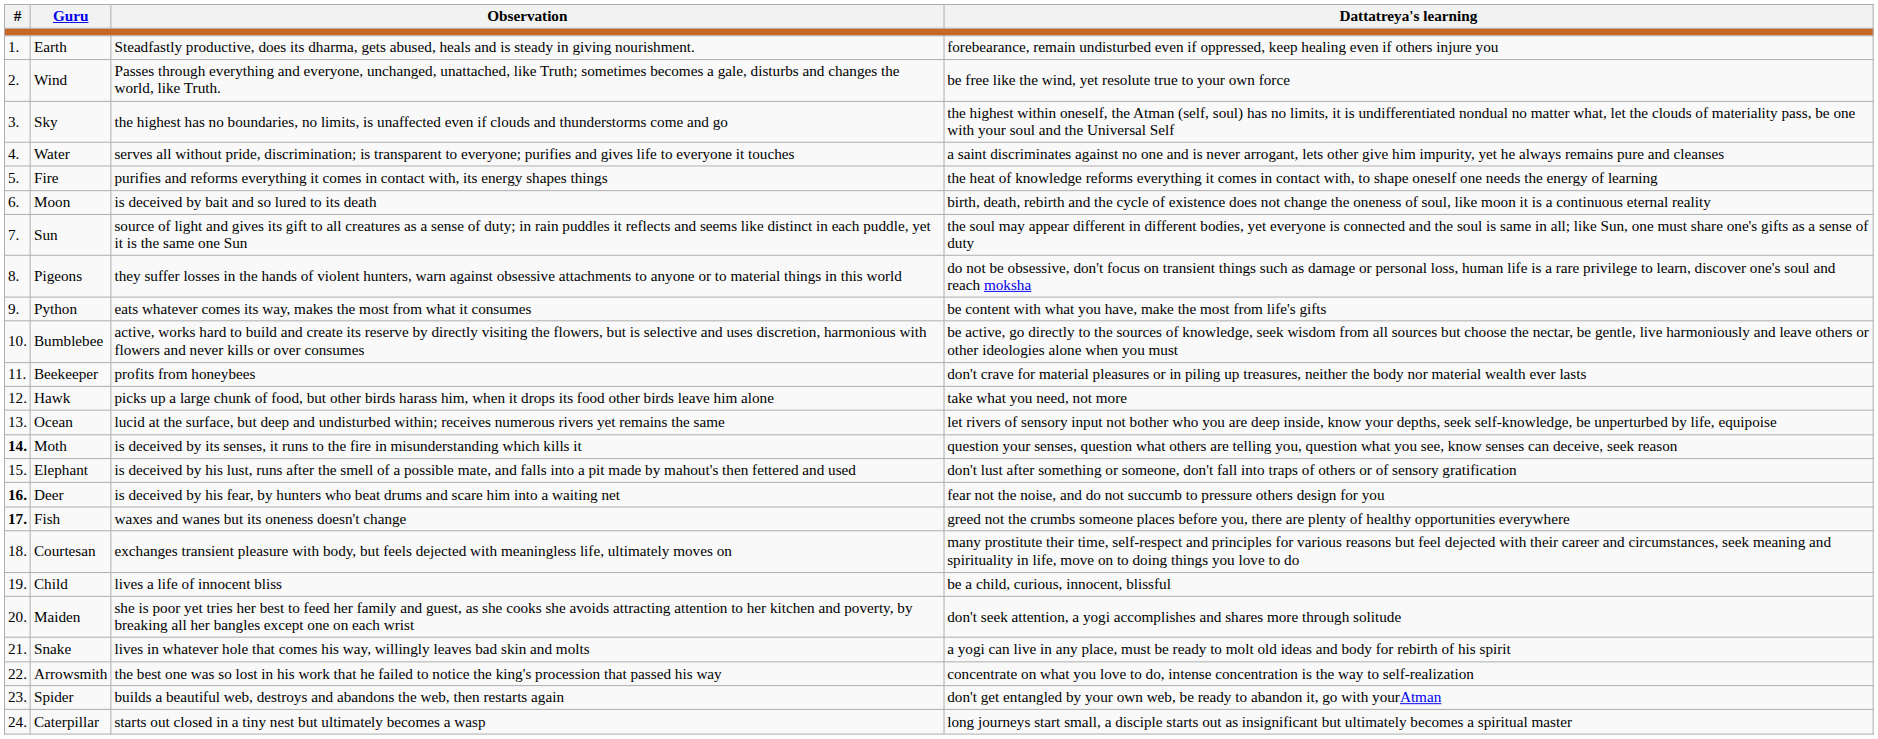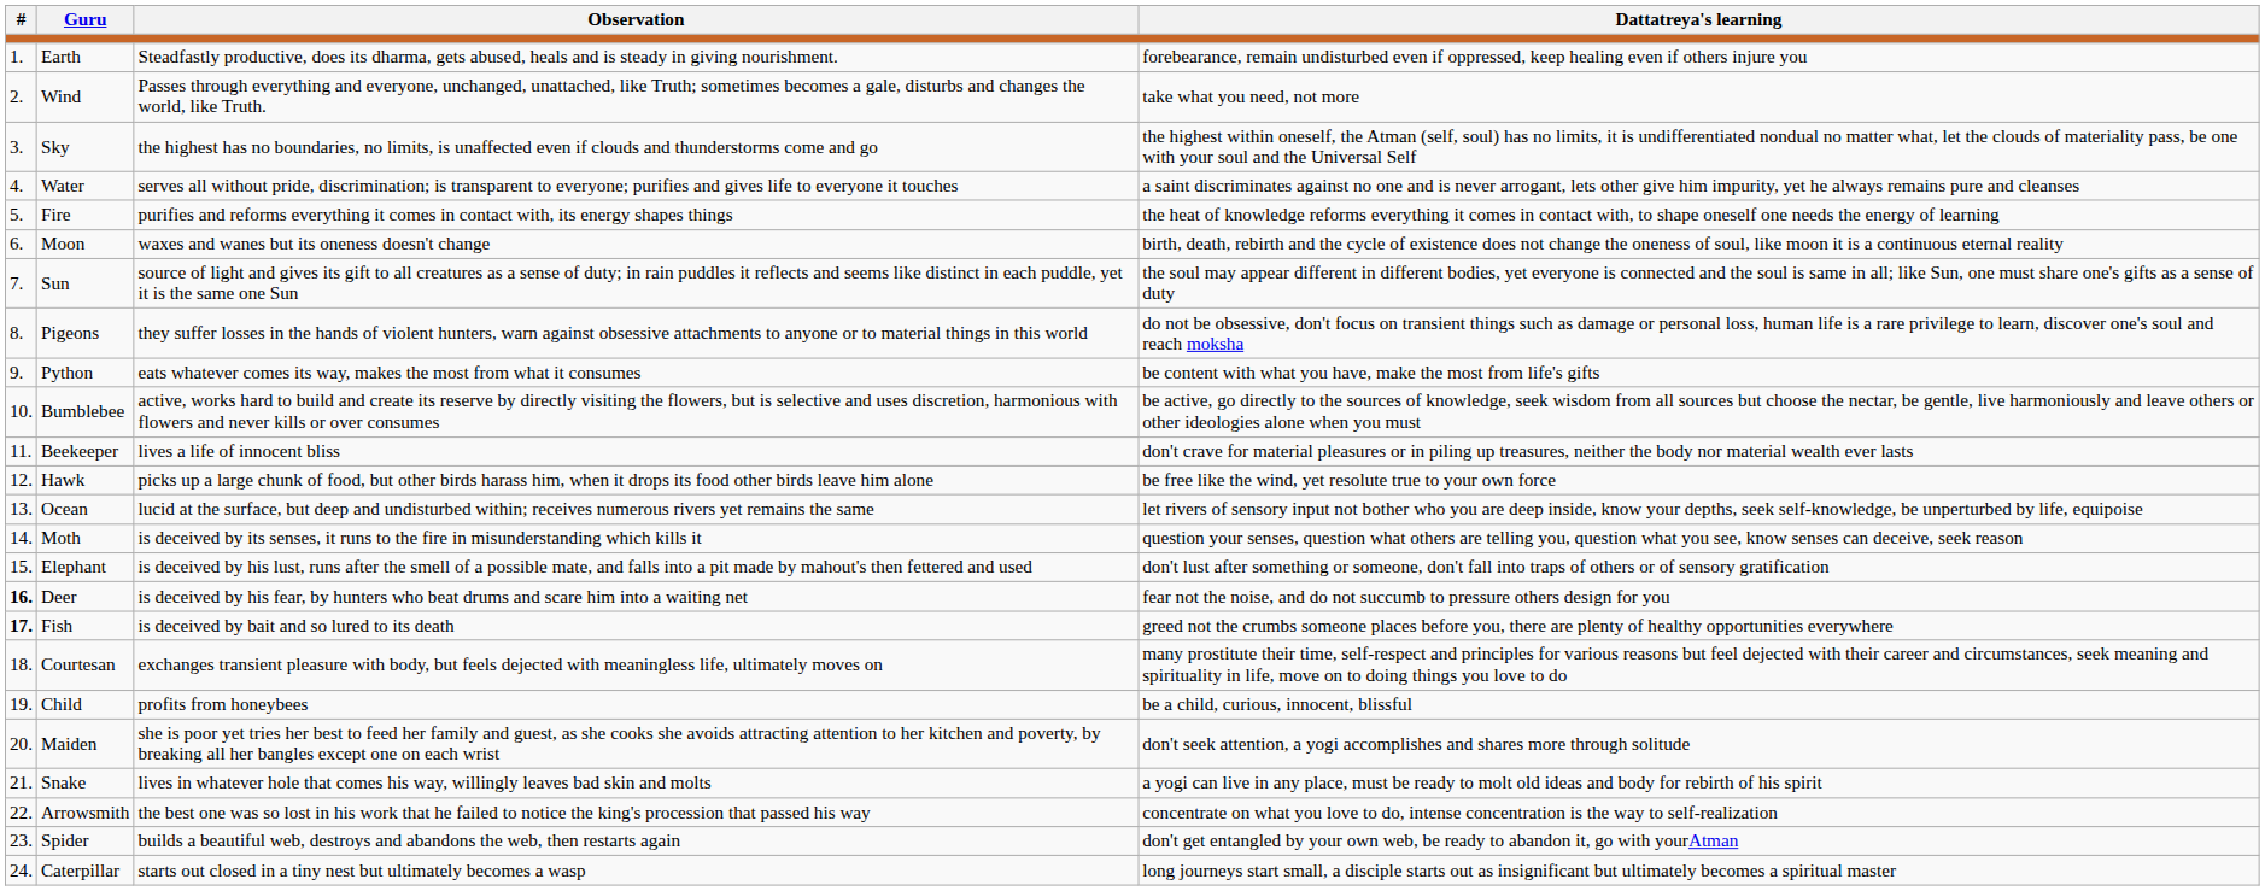Wind | Dattatreya's learning: be free like the wind, yet resolute true to your own force -> take what you need, not more
Moon | Observation: is deceived by bait and so lured to its death -> waxes and wanes but its oneness doesn't change
Beekeeper | Observation: profits from honeybees -> lives a life of innocent bliss
Hawk | Dattatreya's learning: take what you need, not more -> be free like the wind, yet resolute true to your own force
Moth | #: bold -> normal
Fish | Observation: waxes and wanes but its oneness doesn't change -> is deceived by bait and so lured to its death
Child | Observation: lives a life of innocent bliss -> profits from honeybees
